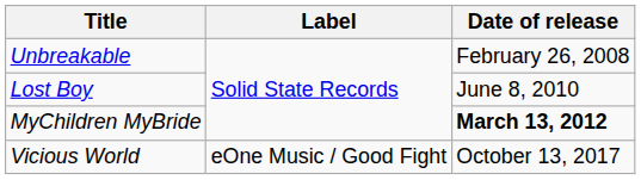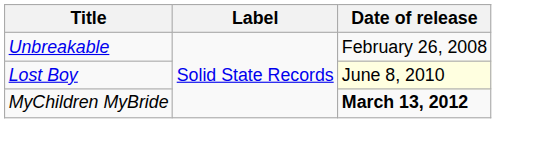Lost Boy | Date of release: no background -> lightyellow background
- row: Vicious World | eOne Music / Good Fight | October 13, 2017
